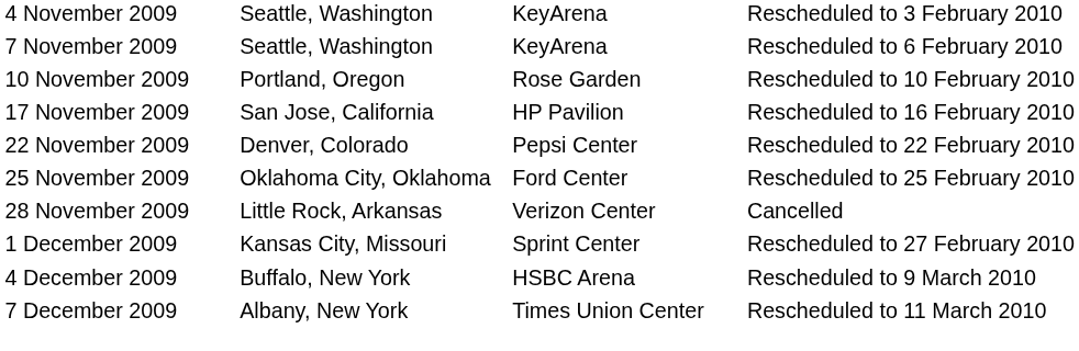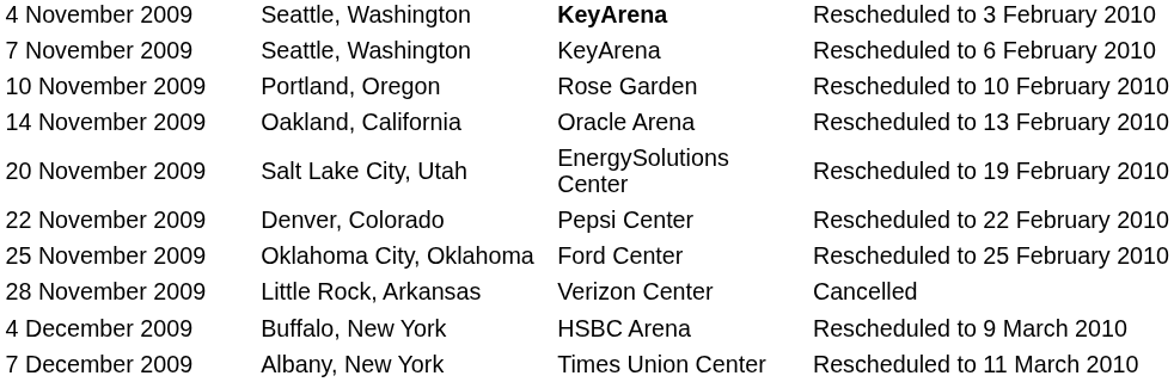4 November 2009 | column 3: normal -> bold
+ row: 14 November 2009 | Oakland, California | Oracle Arena | Rescheduled to 13 February 2010
- row: 17 November 2009 | San Jose, California | HP Pavilion | Rescheduled to 16 February 2010
+ row: 20 November 2009 | Salt Lake City, Utah | EnergySolutions Center | Rescheduled to 19 February 2010
- row: 1 December 2009 | Kansas City, Missouri | Sprint Center | Rescheduled to 27 February 2010
